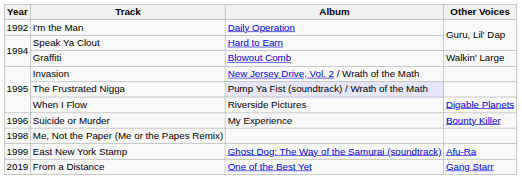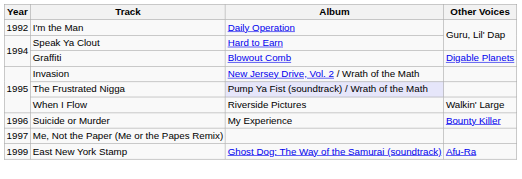Graffiti | Other Voices: Walkin' Large -> Digable Planets
When I Flow | Other Voices: Digable Planets -> Walkin' Large
Me, Not the Paper (Me or the Papes Remix) | Year: 1998 -> 1997
- row: 2019 | From a Distance | One of the Best Yet | Gang Starr
